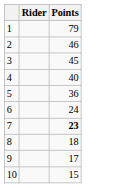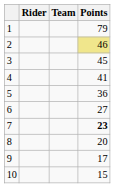+ column: Team
2 | Points: no background -> khaki background
4 | Points: 40 -> 41
6 | Points: 24 -> 27
8 | Points: 18 -> 20
